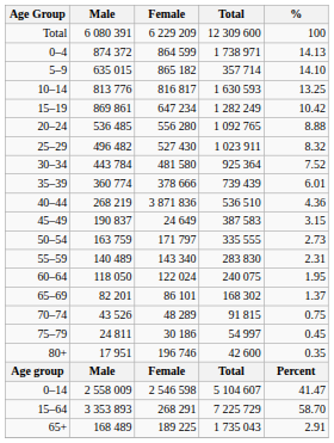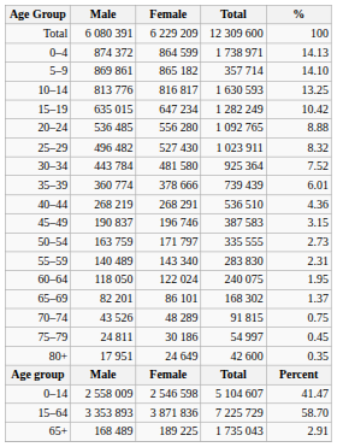5–9 | Male: 635 015 -> 869 861
15–19 | Male: 869 861 -> 635 015
40–44 | Female: 3 871 836 -> 268 291
45–49 | Female: 24 649 -> 196 746
80+ | Female: 196 746 -> 24 649
15–64 | Female: 268 291 -> 3 871 836
